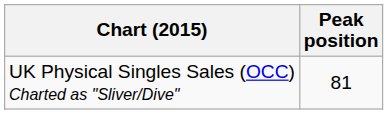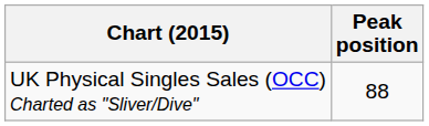UK Physical Singles Sales (OCC) Charted as "Sliver/Dive" | Peak position: 81 -> 88
